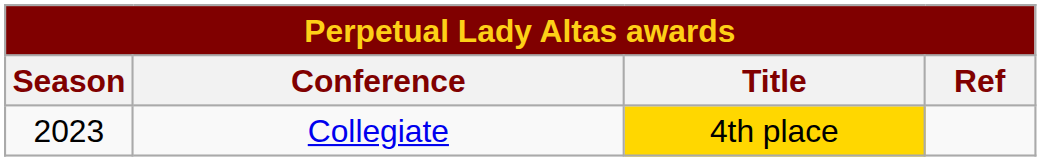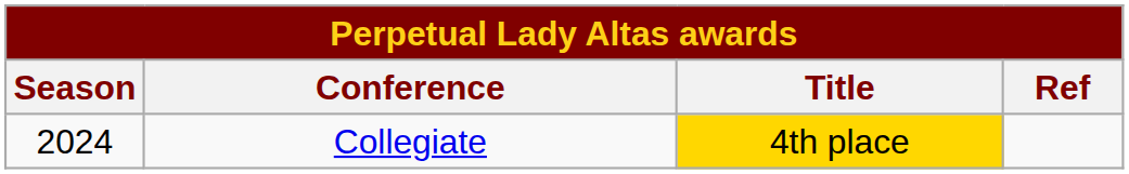Collegiate | Season: 2023 -> 2024
